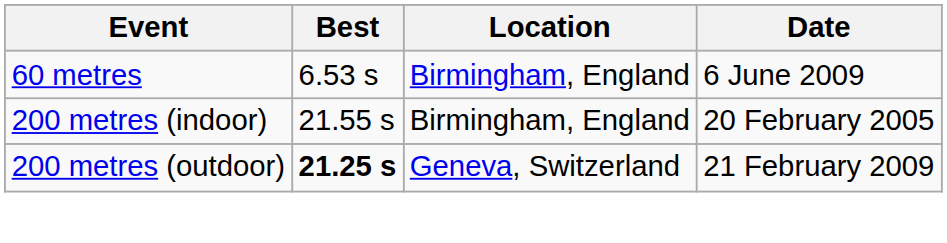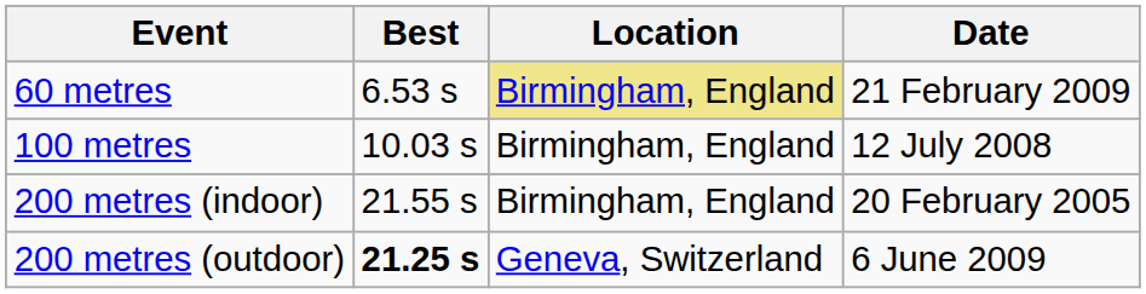60 metres | Location: no background -> khaki background
60 metres | Date: 6 June 2009 -> 21 February 2009
+ row: 100 metres | 10.03 s | Birmingham, England | 12 July 2008
200 metres (outdoor) | Date: 21 February 2009 -> 6 June 2009
